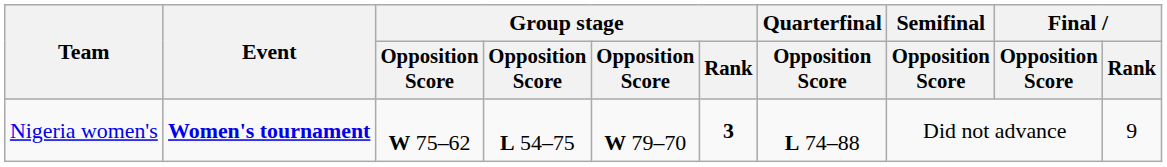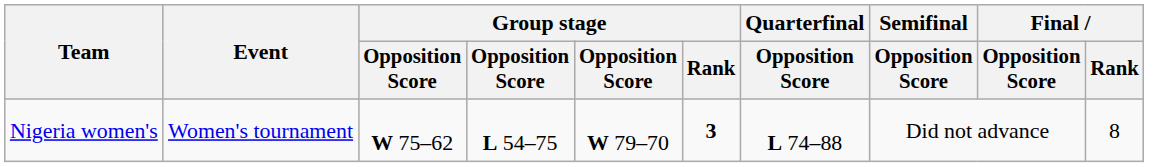Nigeria women's | Event: bold -> normal
Nigeria women's | Final / Rank: 9 -> 8
